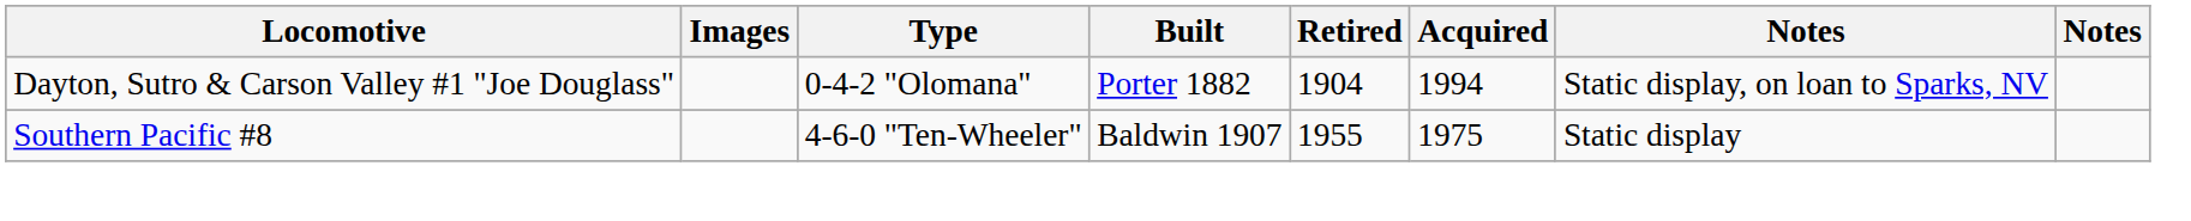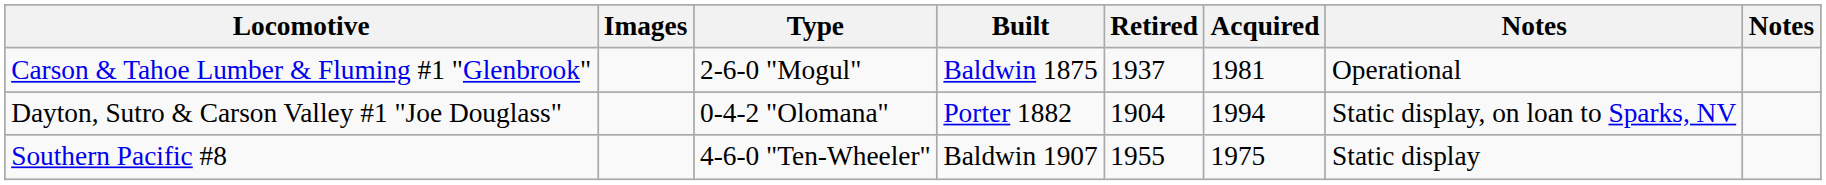+ row: Carson & Tahoe Lumber & Fluming #1 "Glenbrook" | 2-6-0 "Mogul" | Baldwin 1875 | 1937 | 1981 | Operational
